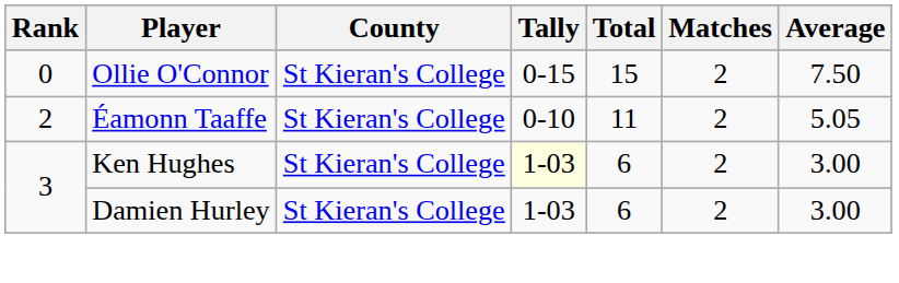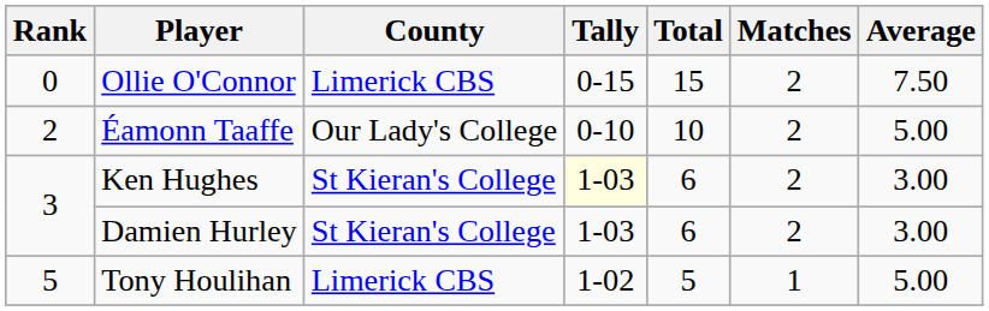Ollie O'Connor | County: St Kieran's College -> Limerick CBS
Éamonn Taaffe | County: St Kieran's College -> Our Lady's College
Éamonn Taaffe | Total: 11 -> 10
Éamonn Taaffe | Average: 5.05 -> 5.00
+ row: 5 | Tony Houlihan | Limerick CBS | 1-02 | 5 | 1 | 5.00
